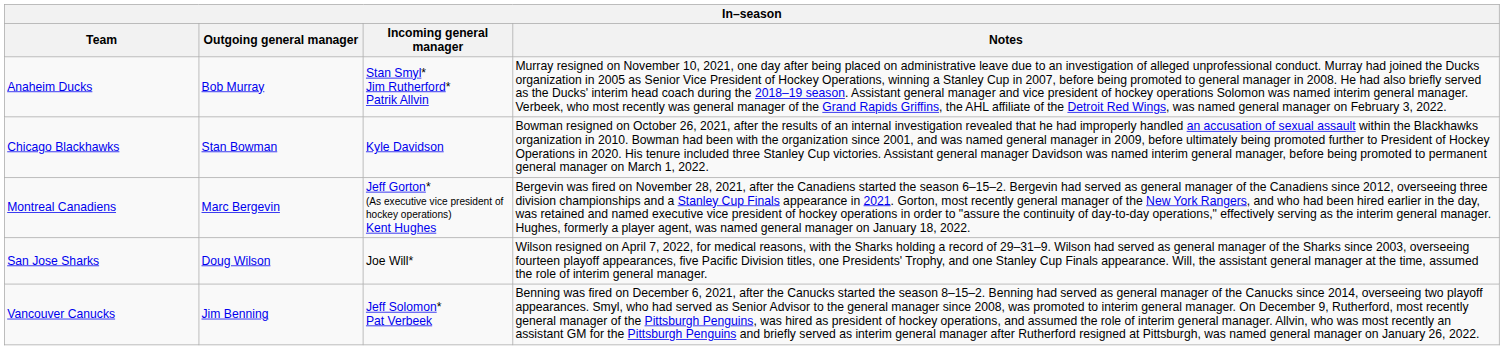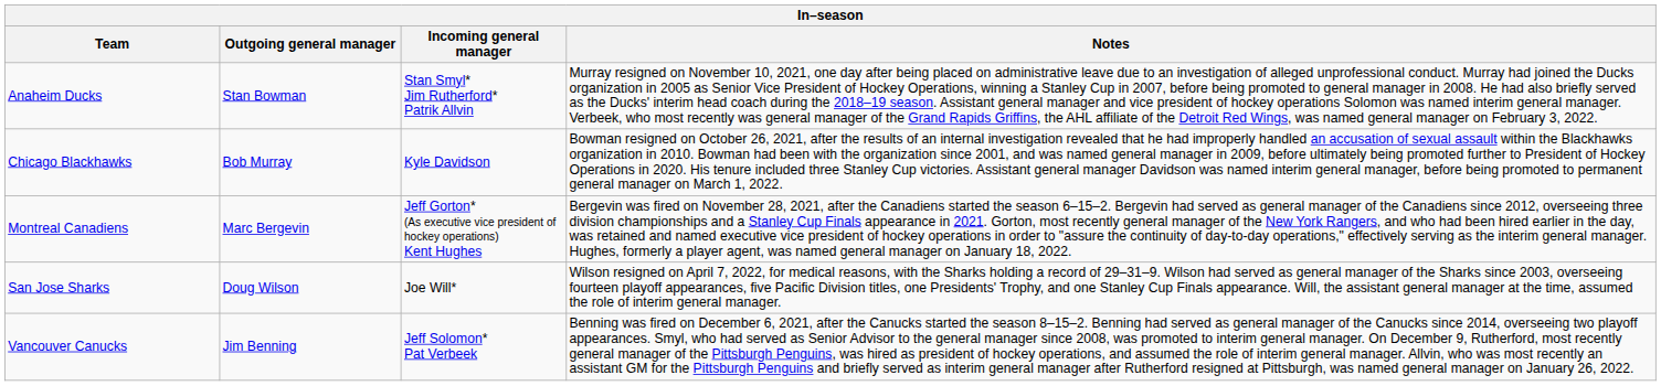Anaheim Ducks | Outgoing general manager: Bob Murray -> Stan Bowman
Chicago Blackhawks | Outgoing general manager: Stan Bowman -> Bob Murray
